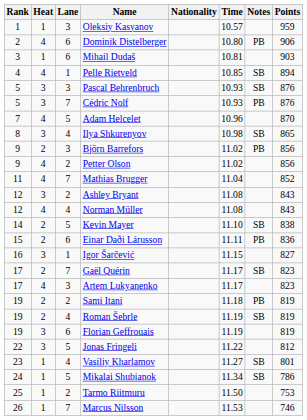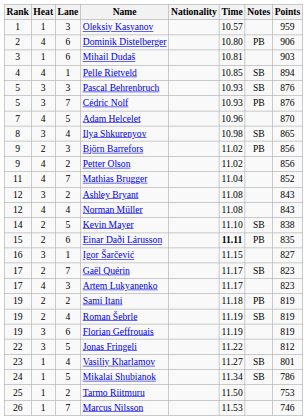Einar Daði Lárusson | Time: normal -> bold
Einar Daði Lárusson | Points: 836 -> 835
